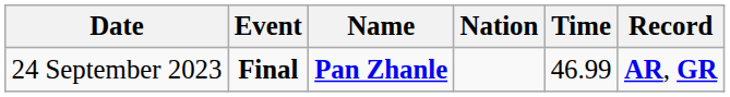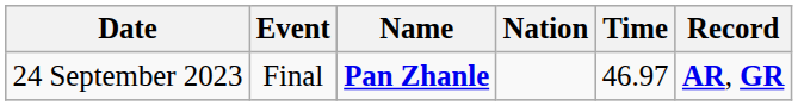24 September 2023 | Event: bold -> normal
24 September 2023 | Time: 46.99 -> 46.97
